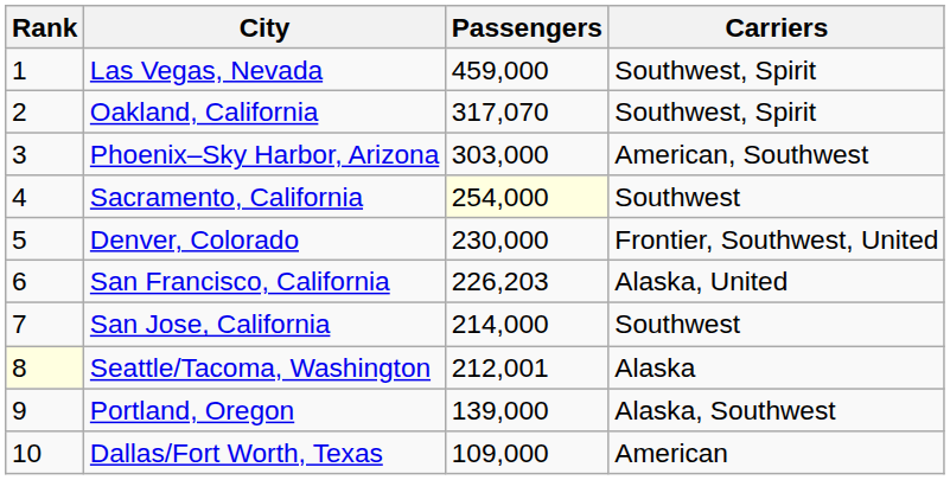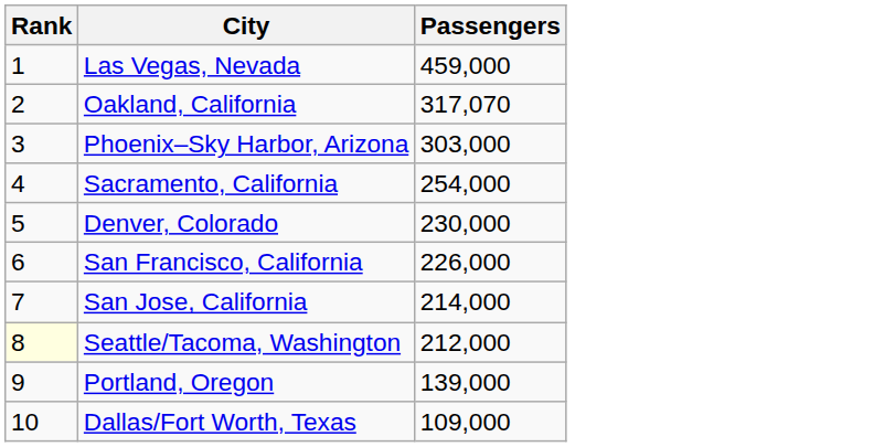- column: Carriers | Southwest, Spirit | Southwest, Spirit | American, Southwest | Southwest | Frontier, Southwest, United | Alaska, United | Southwest | Alaska | Alaska, Southwest | American
Sacramento, California | Passengers: lightyellow background -> no background
San Francisco, California | Passengers: 226,203 -> 226,000
Seattle/Tacoma, Washington | Passengers: 212,001 -> 212,000
